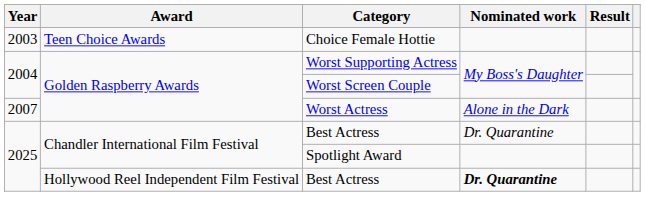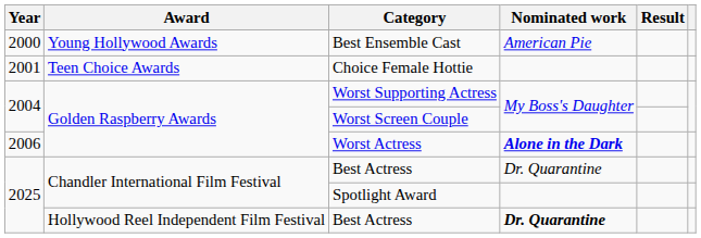+ row: 2000 | Young Hollywood Awards | Best Ensemble Cast | American Pie
Choice Female Hottie | Year: 2003 -> 2001
Worst Actress | Year: 2007 -> 2006
Worst Actress | Nominated work: normal -> bold
